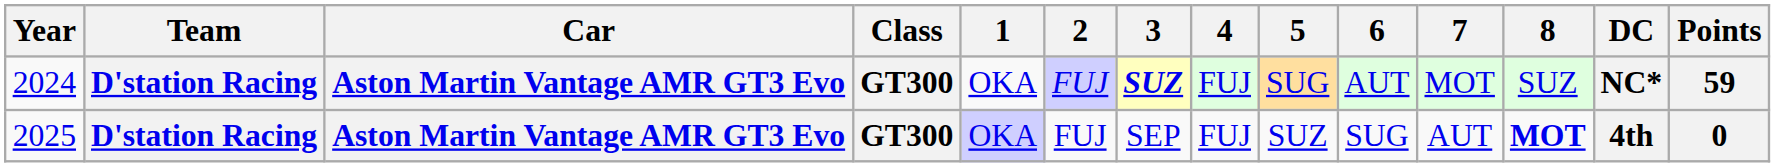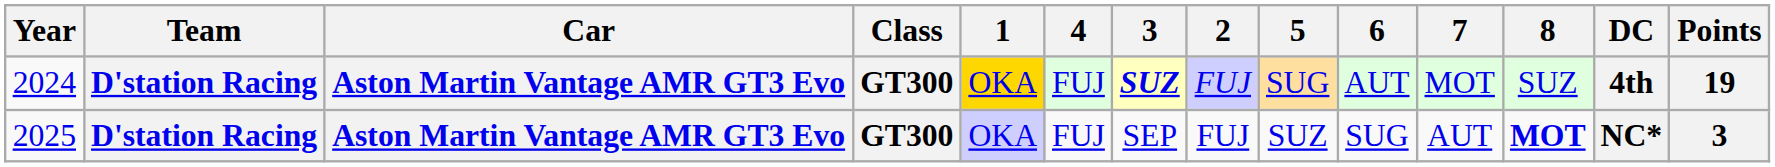columns swapped: 2 <-> 4
2024 | 1: no background -> gold background
2024 | DC: NC* -> 4th
2024 | Points: 59 -> 19
2025 | DC: 4th -> NC*
2025 | Points: 0 -> 3
